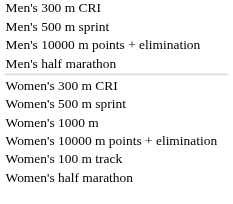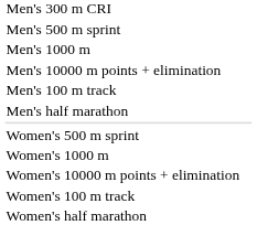+ row: Men's 1000 m
+ row: Men's 100 m track
- row: Women's 300 m CRI
